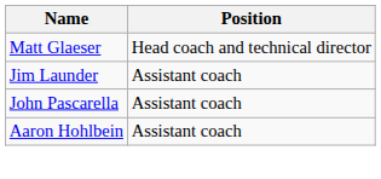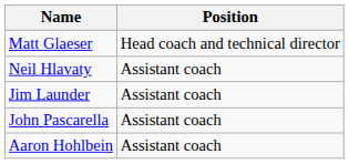+ row: Neil Hlavaty | Assistant coach
